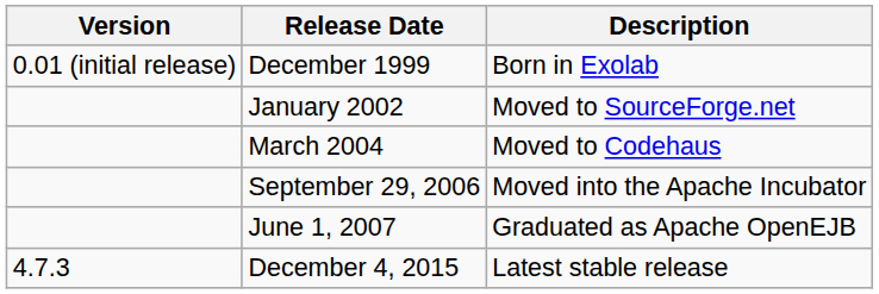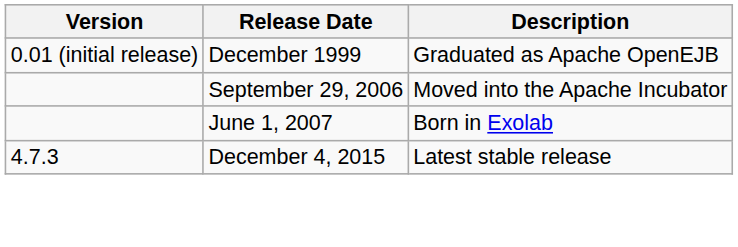December 1999 | Description: Born in Exolab -> Graduated as Apache OpenEJB
- row: January 2002 | Moved to SourceForge.net
- row: March 2004 | Moved to Codehaus
June 1, 2007 | Description: Graduated as Apache OpenEJB -> Born in Exolab
